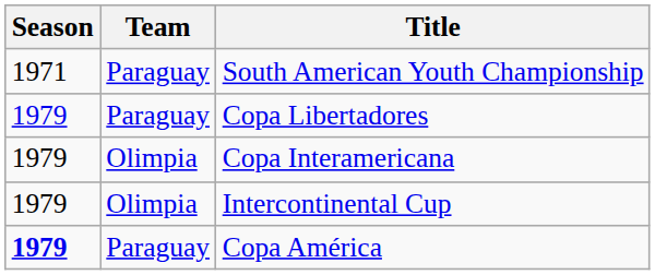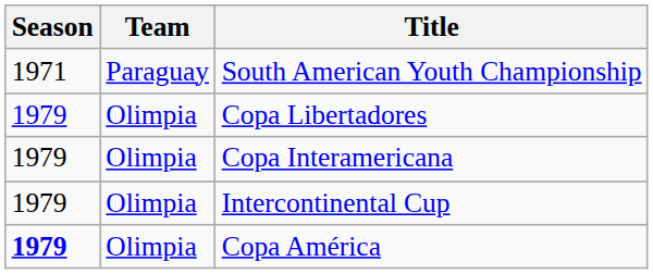Copa Libertadores | Team: Paraguay -> Olimpia
Copa América | Team: Paraguay -> Olimpia
